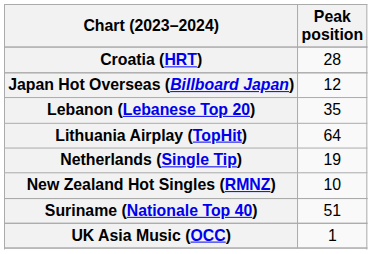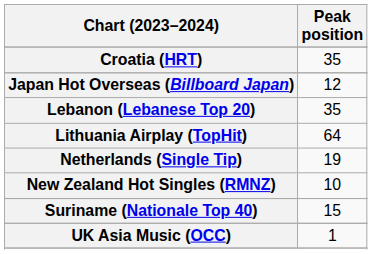Croatia (HRT) | Peak position: 28 -> 35
Suriname (Nationale Top 40) | Peak position: 51 -> 15
